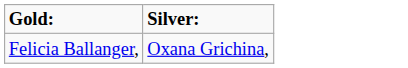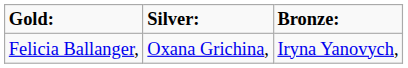+ column: Bronze: | Iryna Yanovych,
